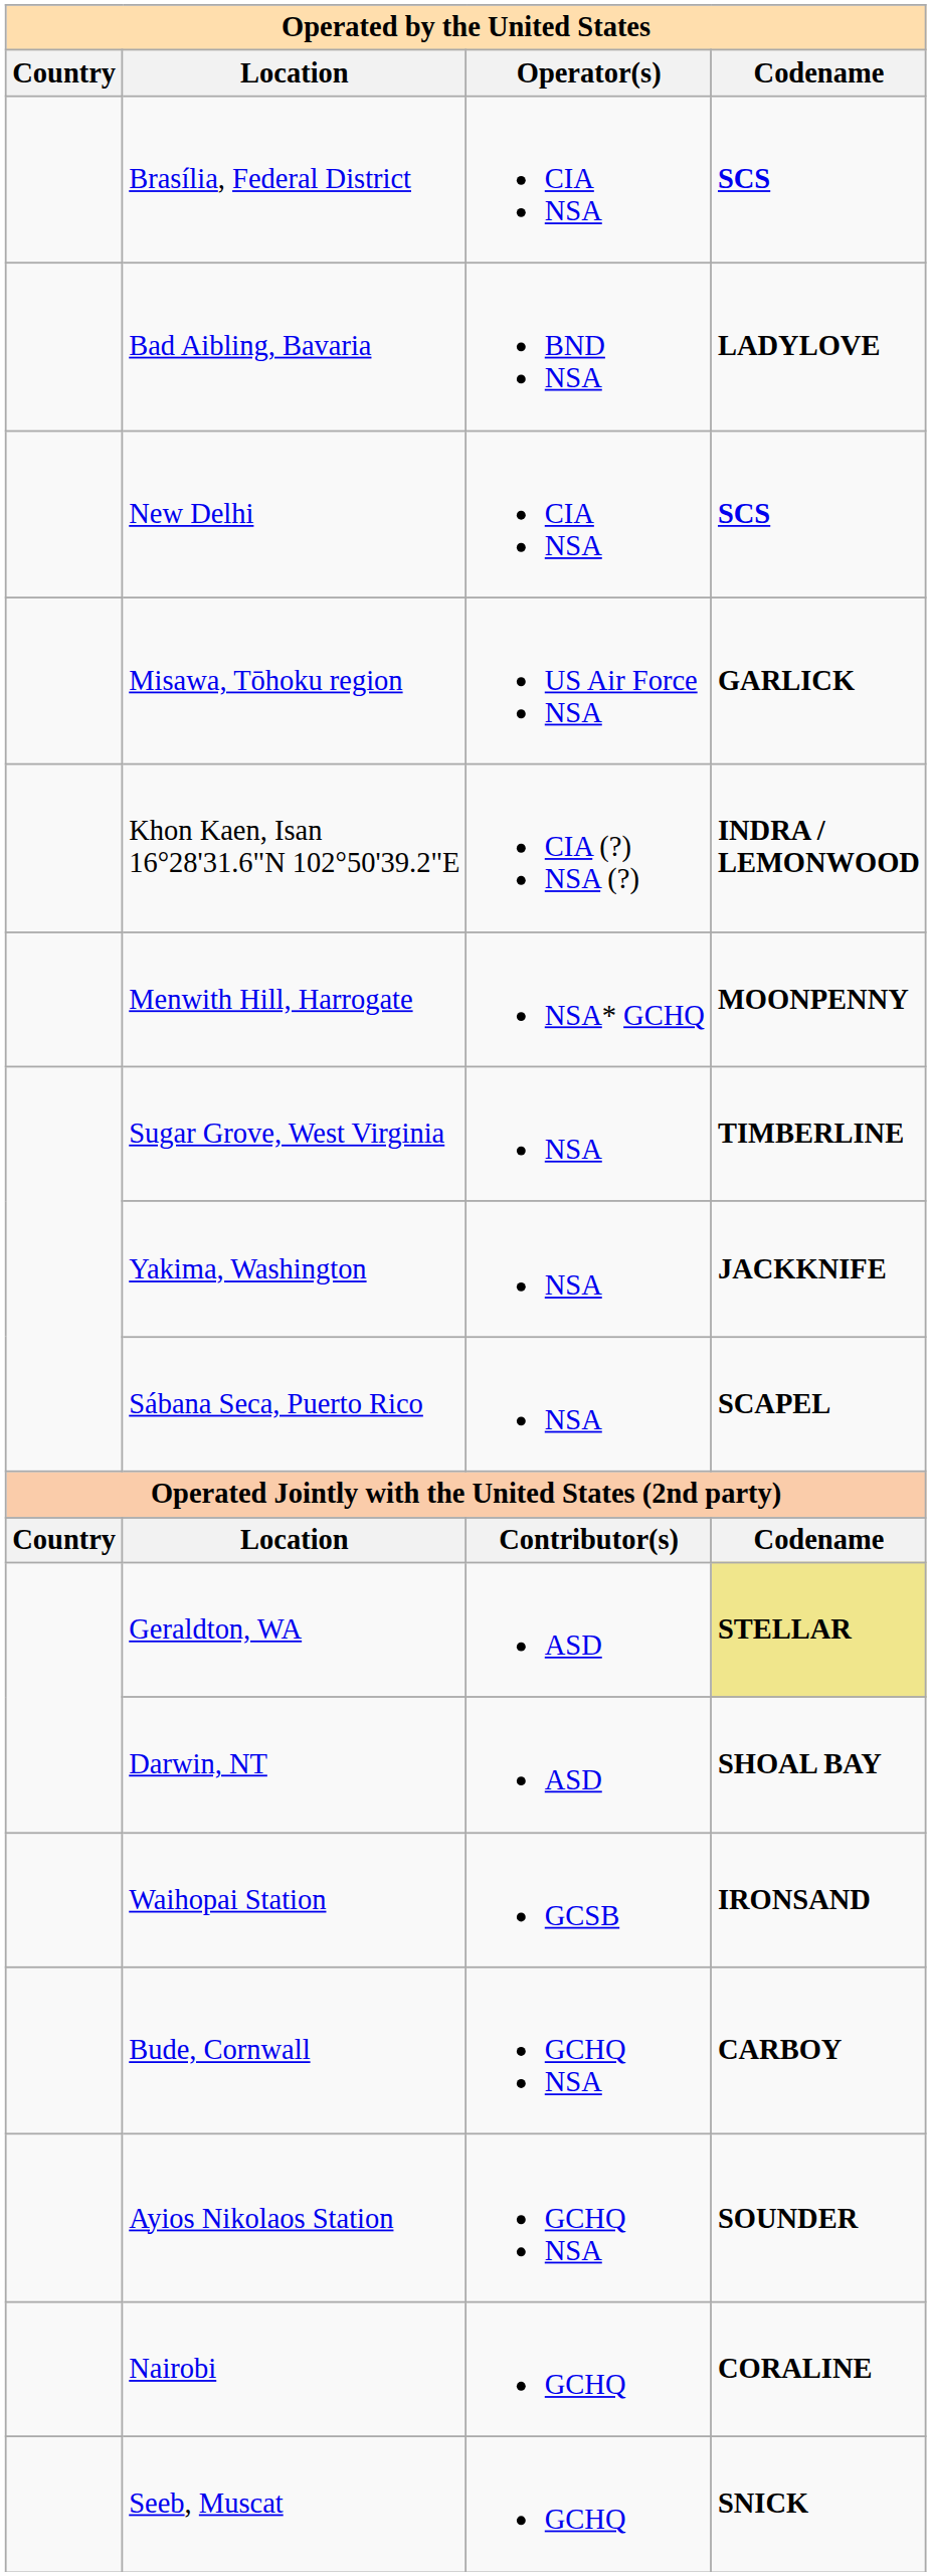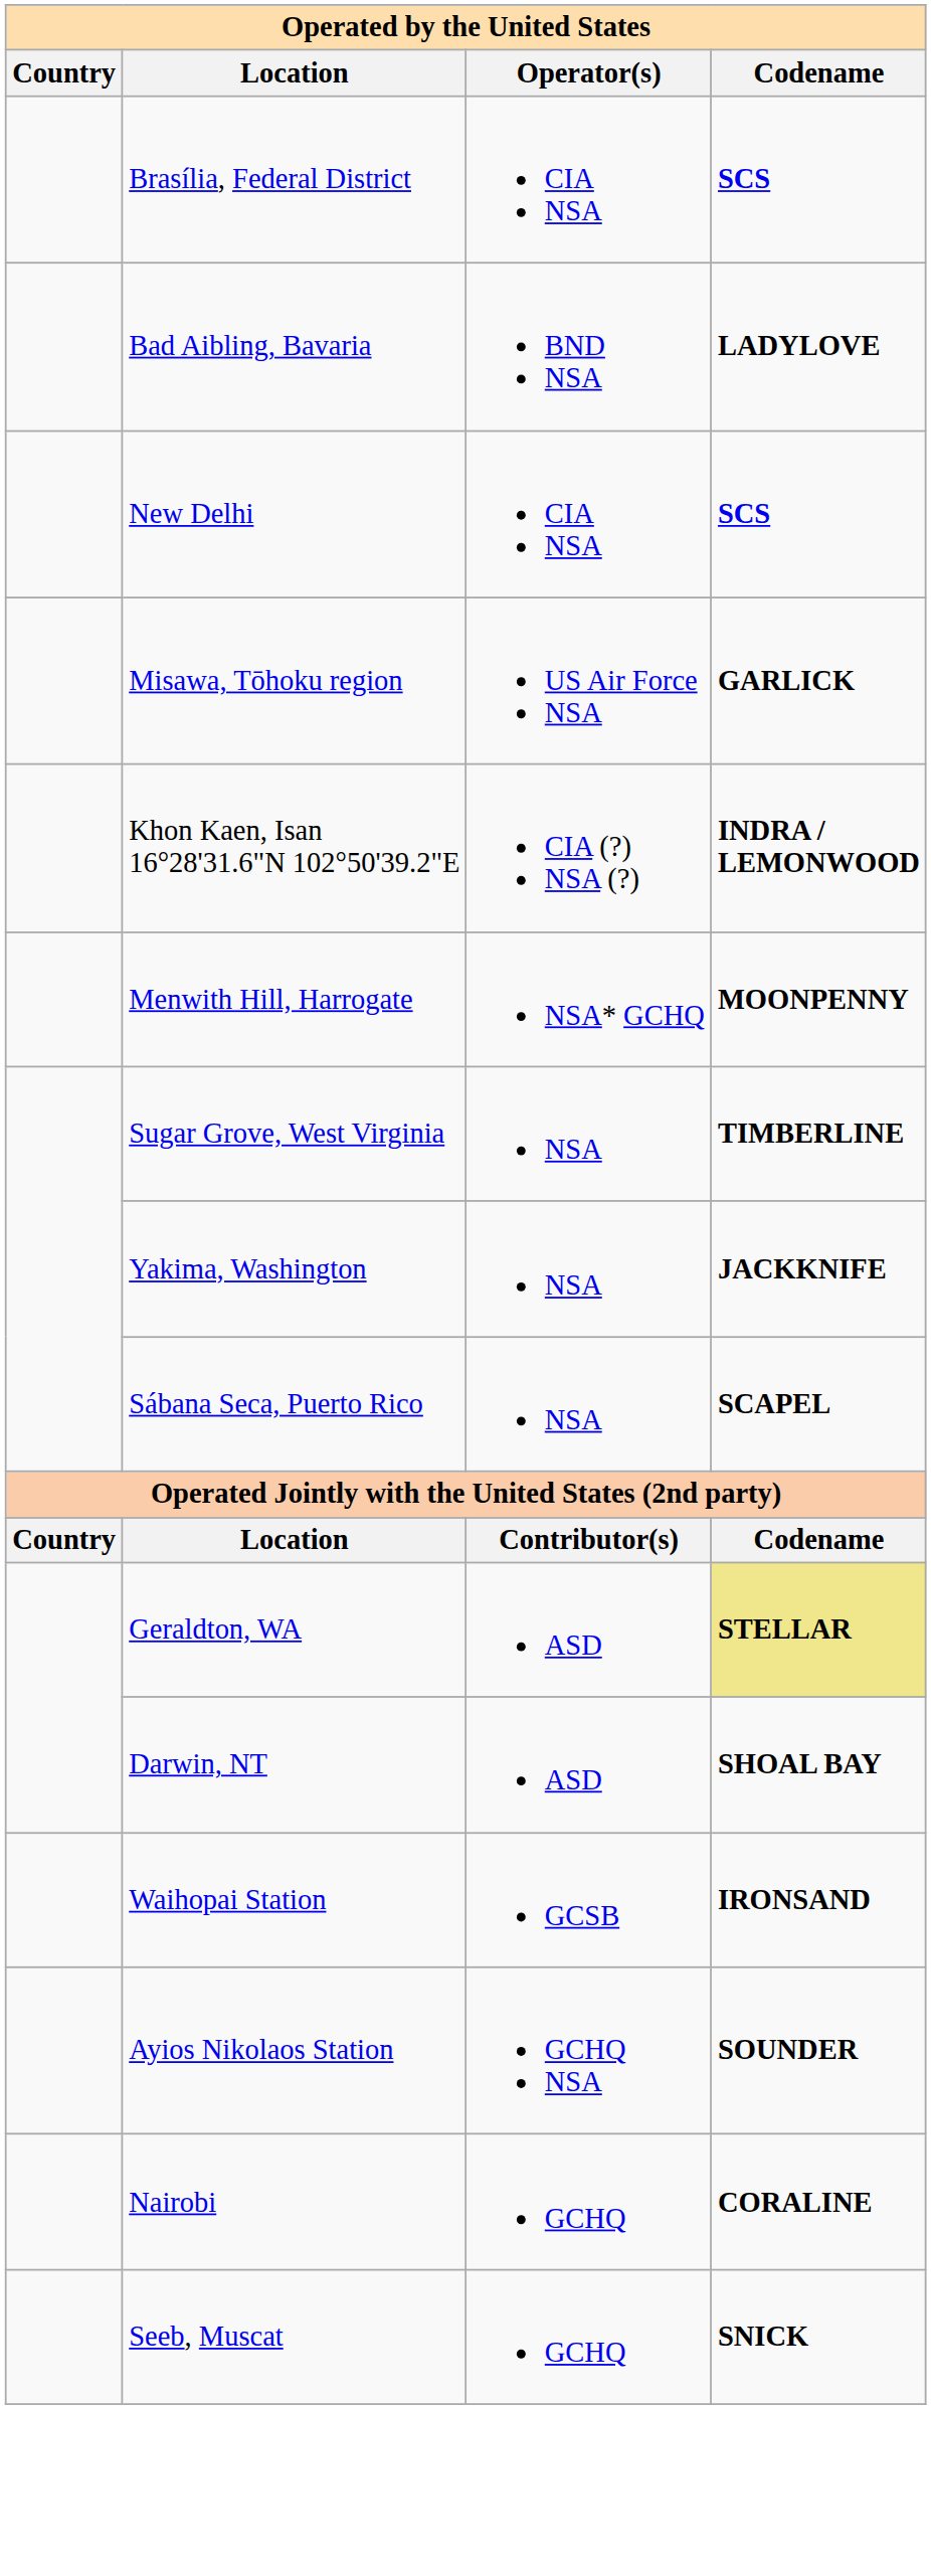- row: Bude, Cornwall | GCHQ NSA | CARBOY
